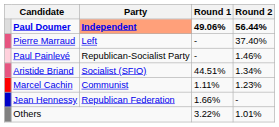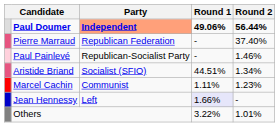Pierre Marraud | Party: Left -> Republican Federation
Jean Hennessy | Party: Republican Federation -> Left
Jean Hennessy | Round 1: no background -> lavender background
